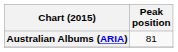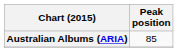Australian Albums (ARIA) | Peak position: 81 -> 85
